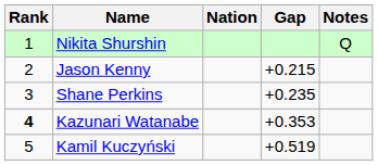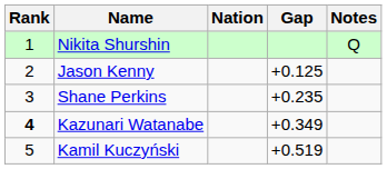Jason Kenny | Gap: +0.215 -> +0.125
Kazunari Watanabe | Gap: +0.353 -> +0.349
